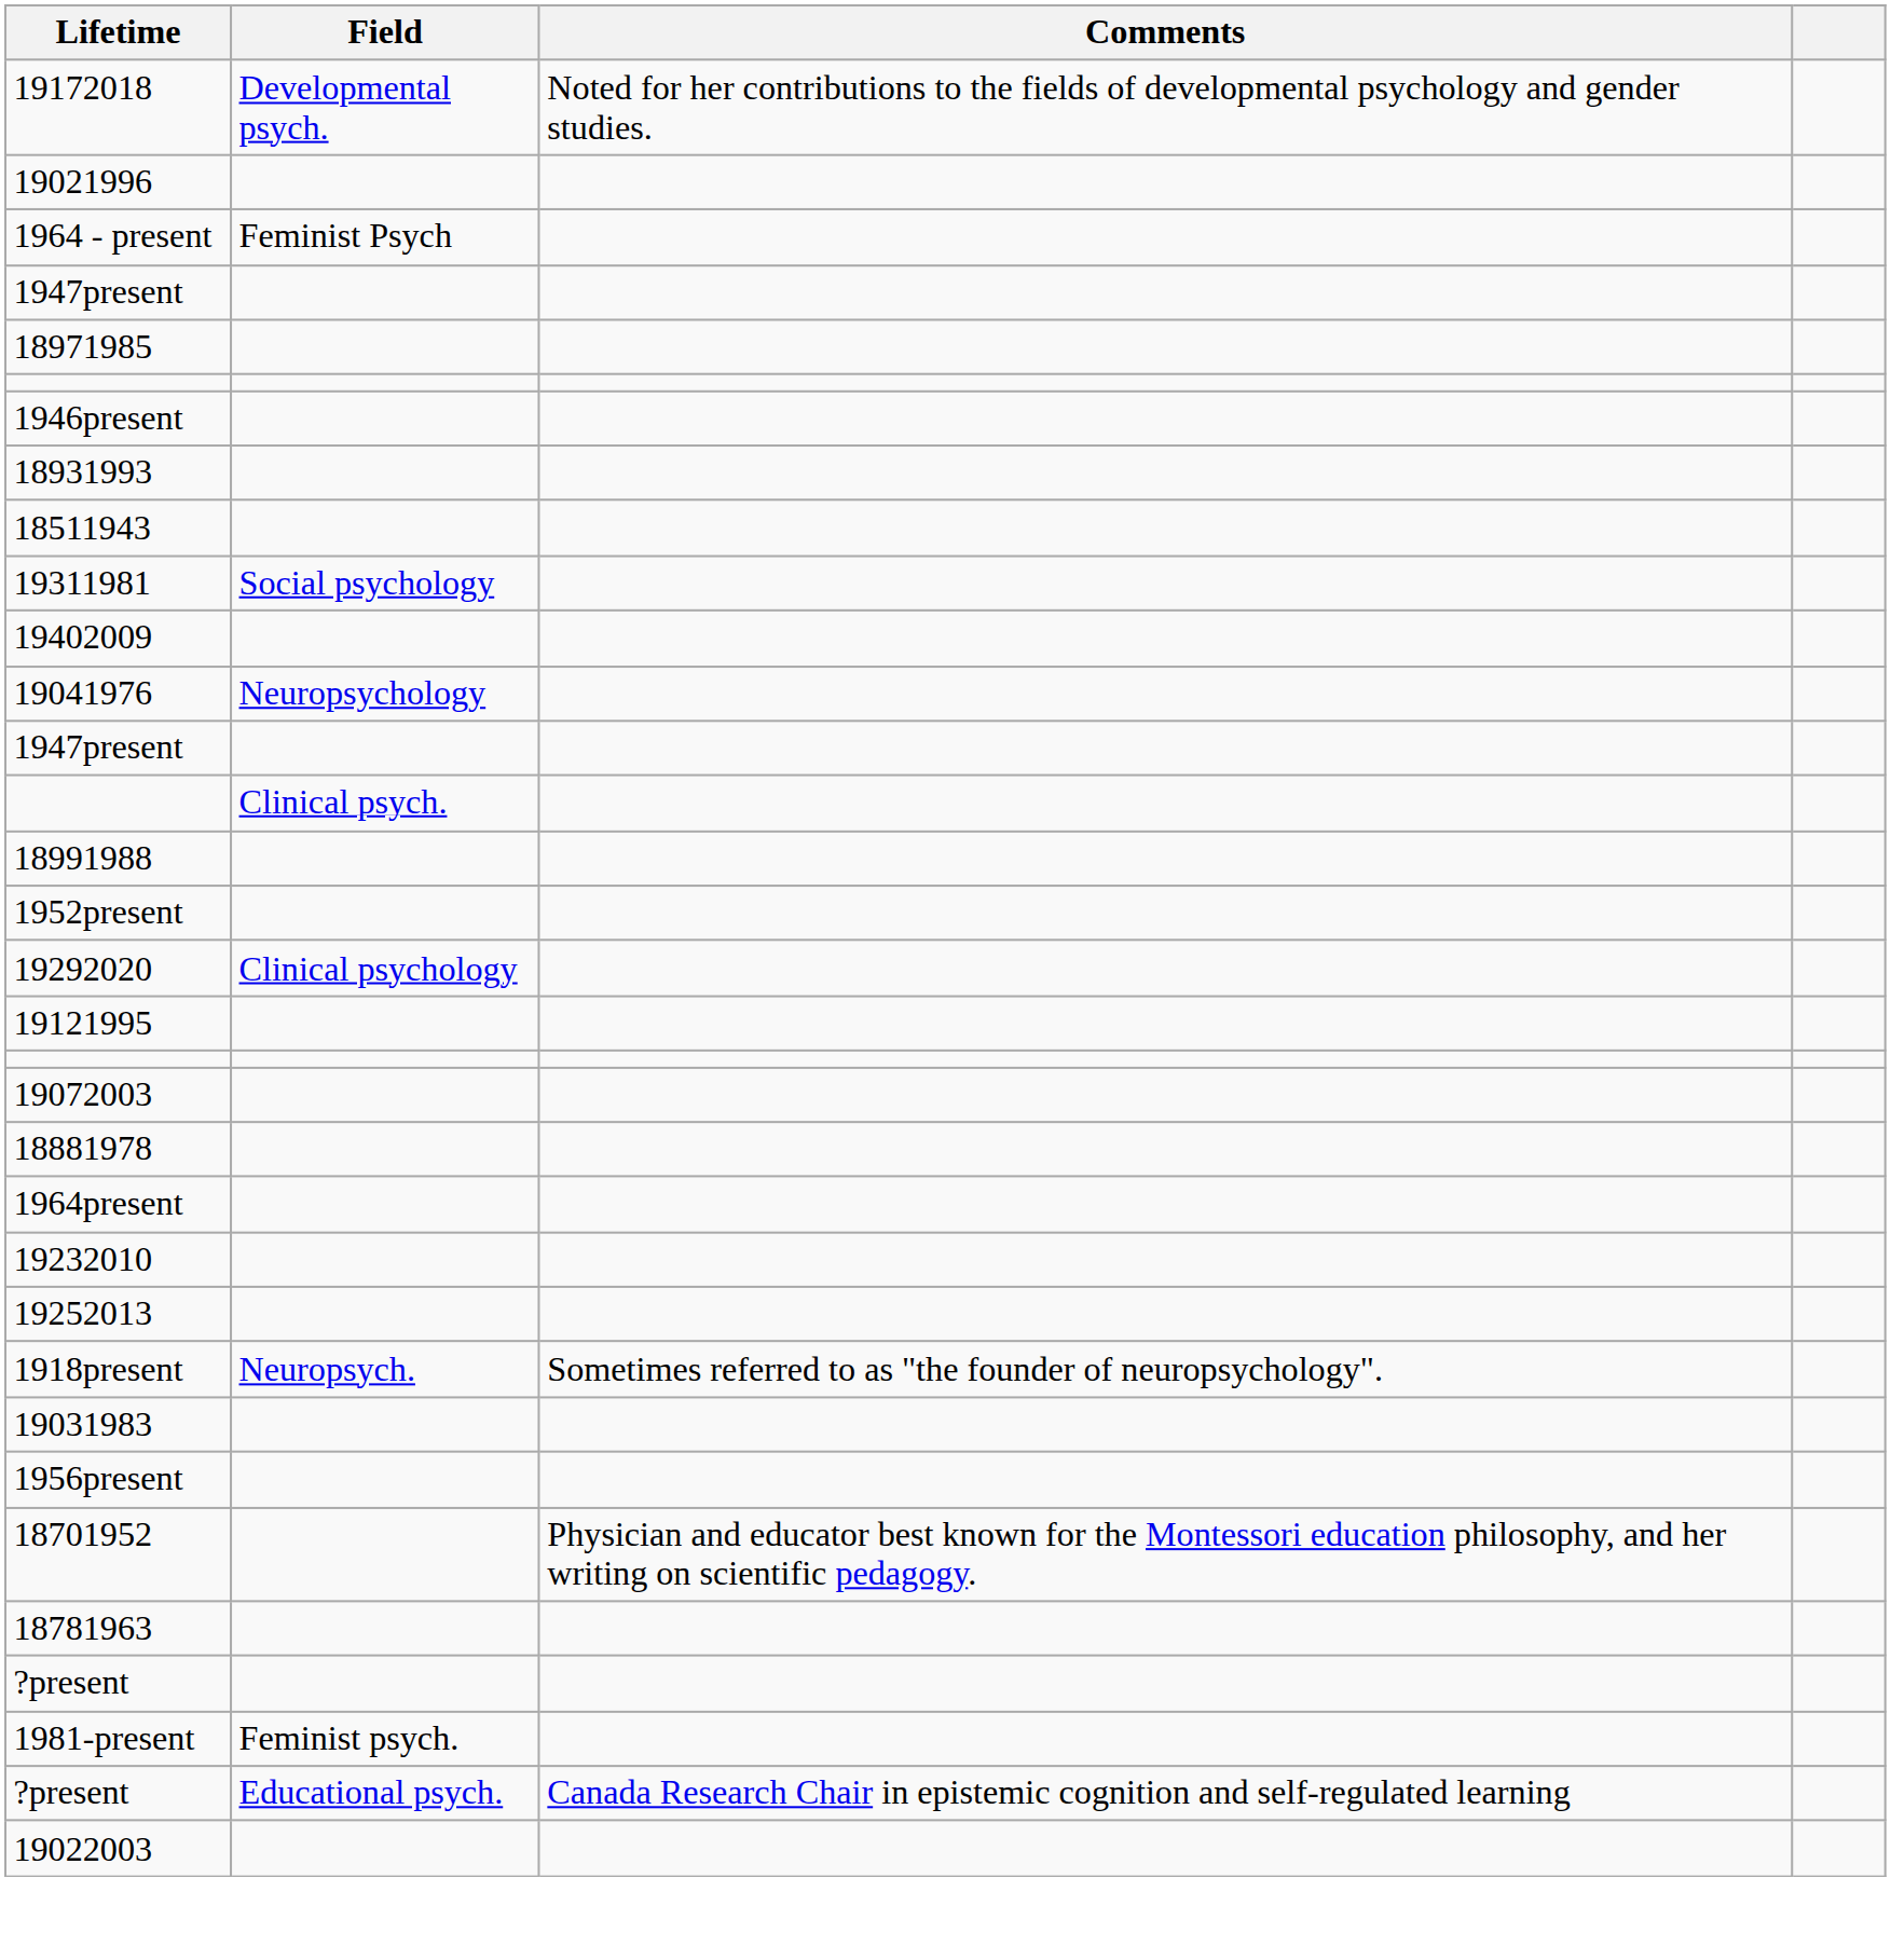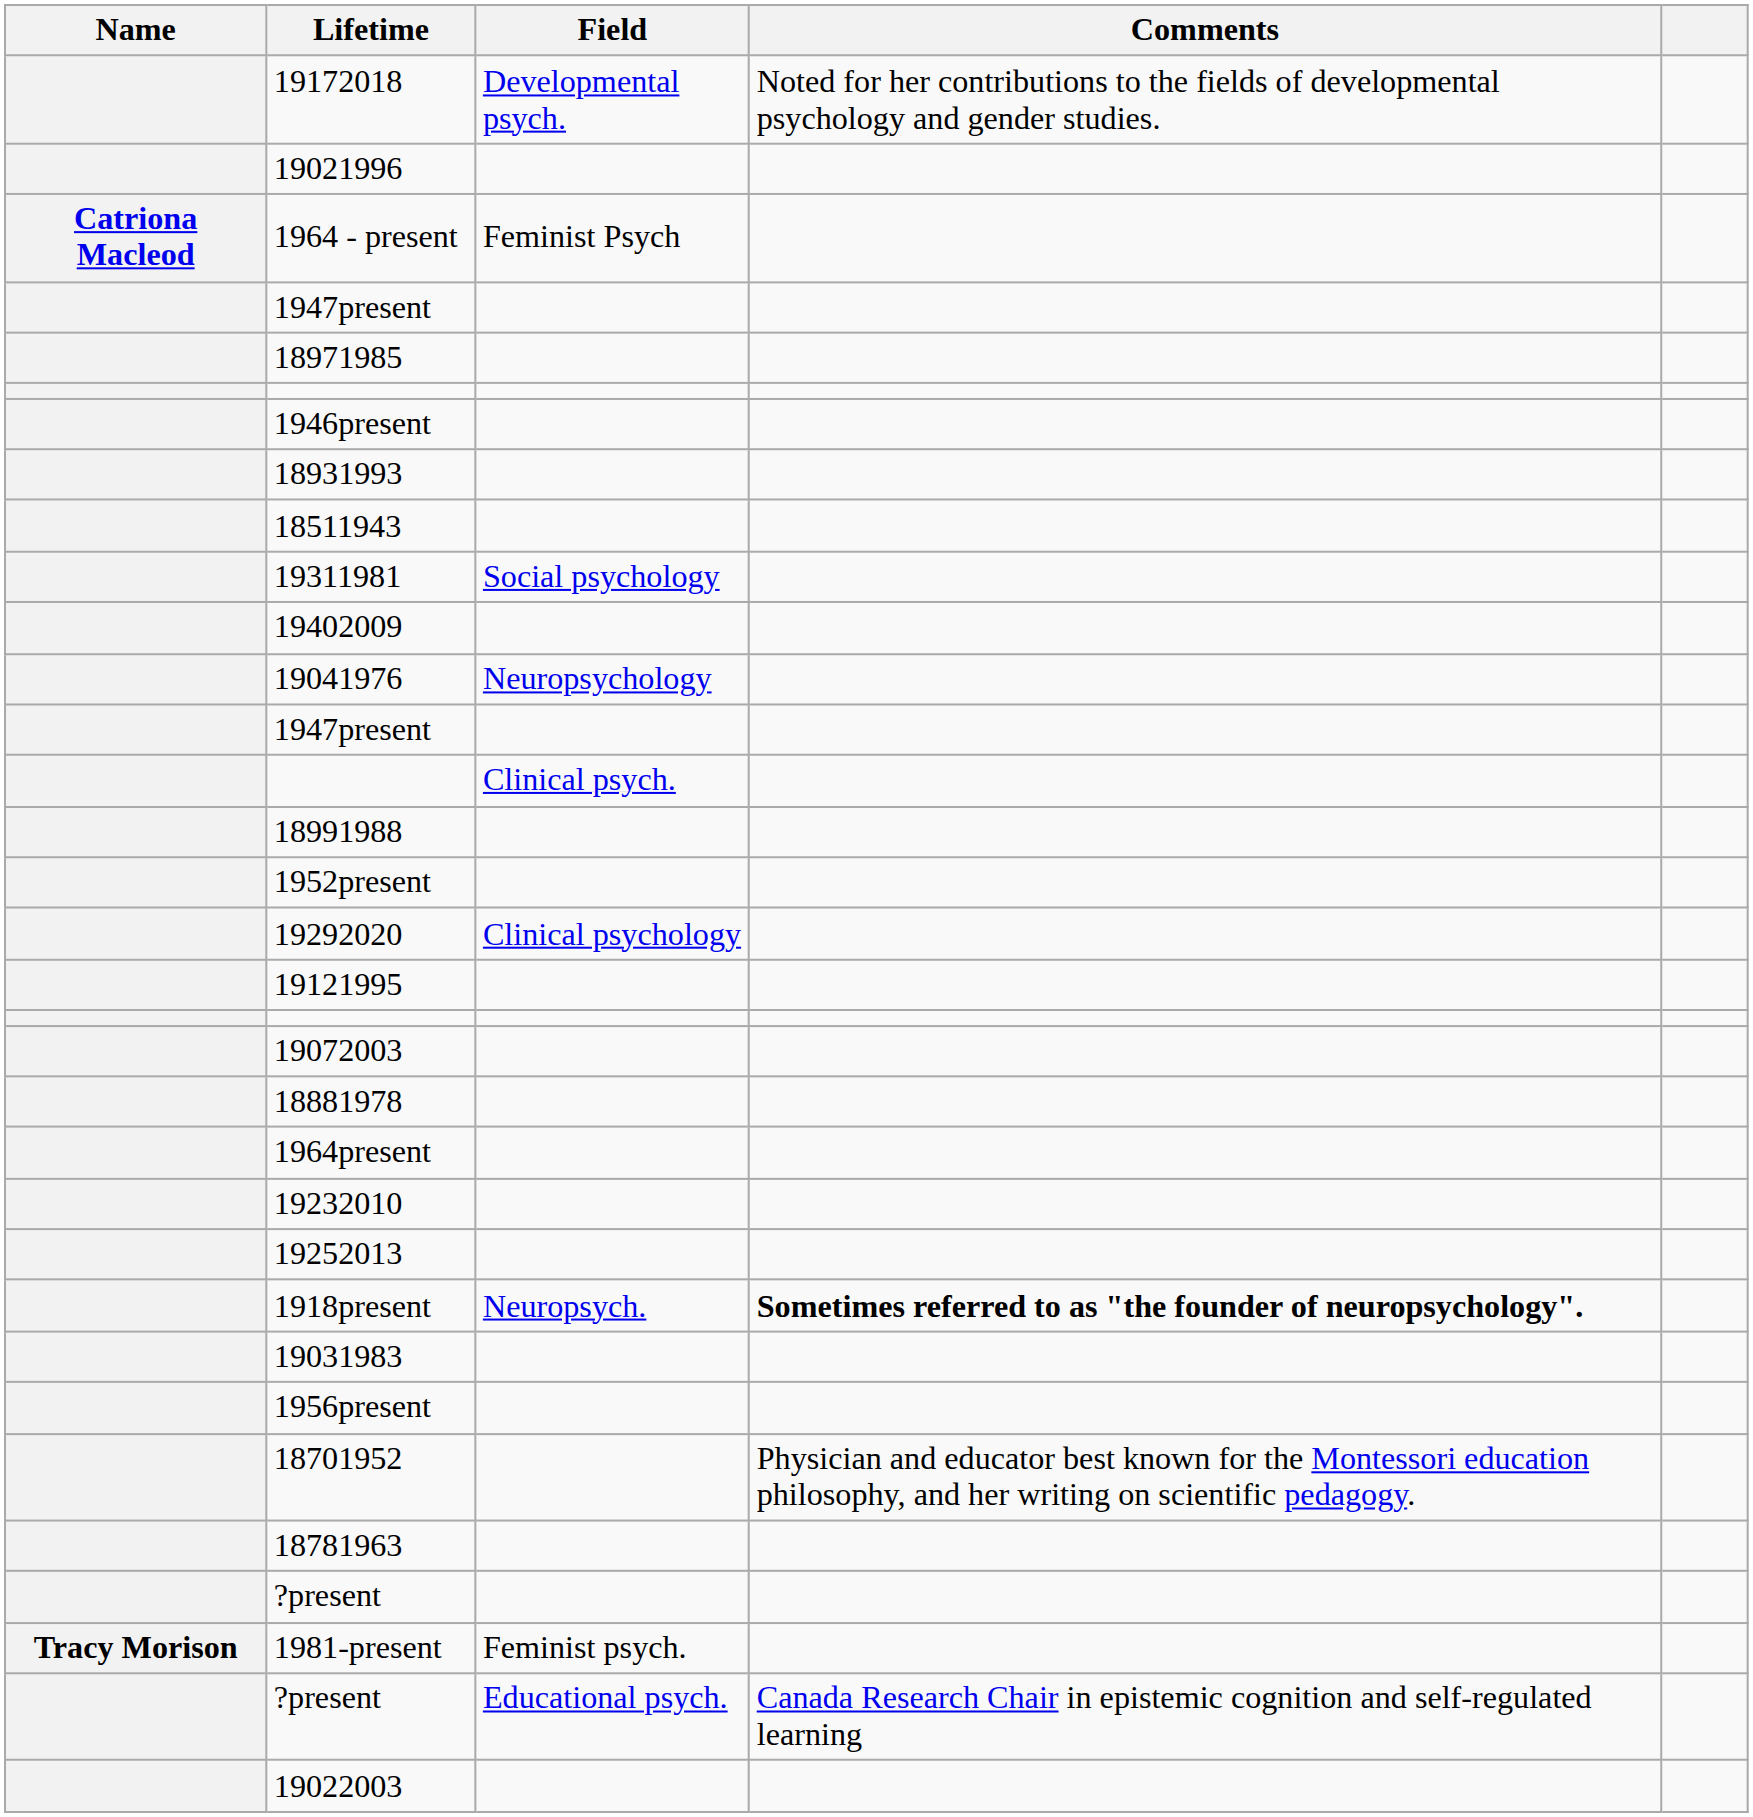+ column: Name | Catriona Macleod | Tracy Morison
1918present | Comments: normal -> bold
